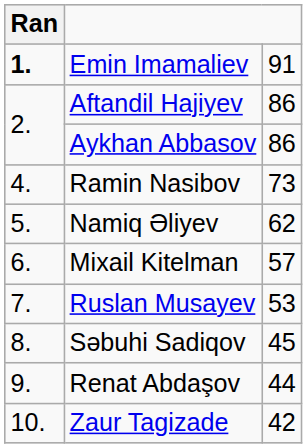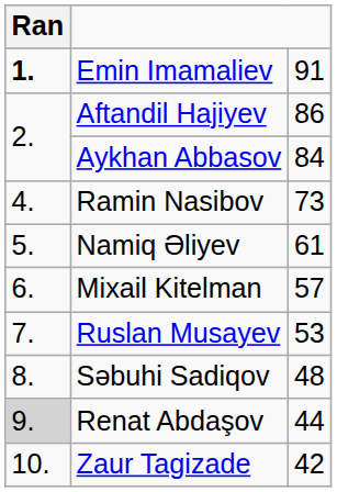Aykhan Abbasov | column 3: 86 -> 84
Namiq Əliyev | column 3: 62 -> 61
Səbuhi Sadiqov | column 3: 45 -> 48
Renat Abdaşov | Ran: no background -> lightgrey background
